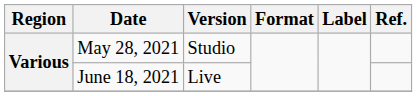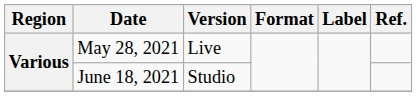May 28, 2021 | Version: Studio -> Live
June 18, 2021 | Version: Live -> Studio
